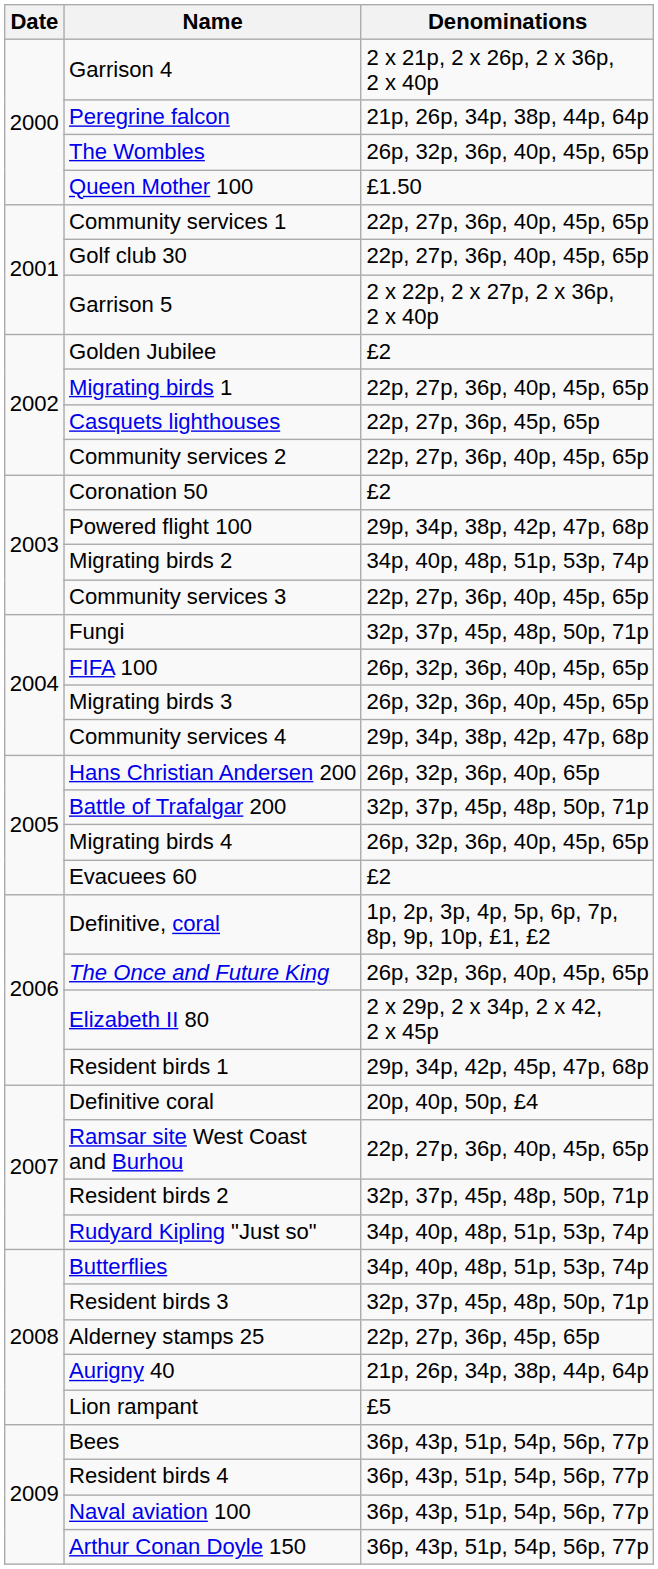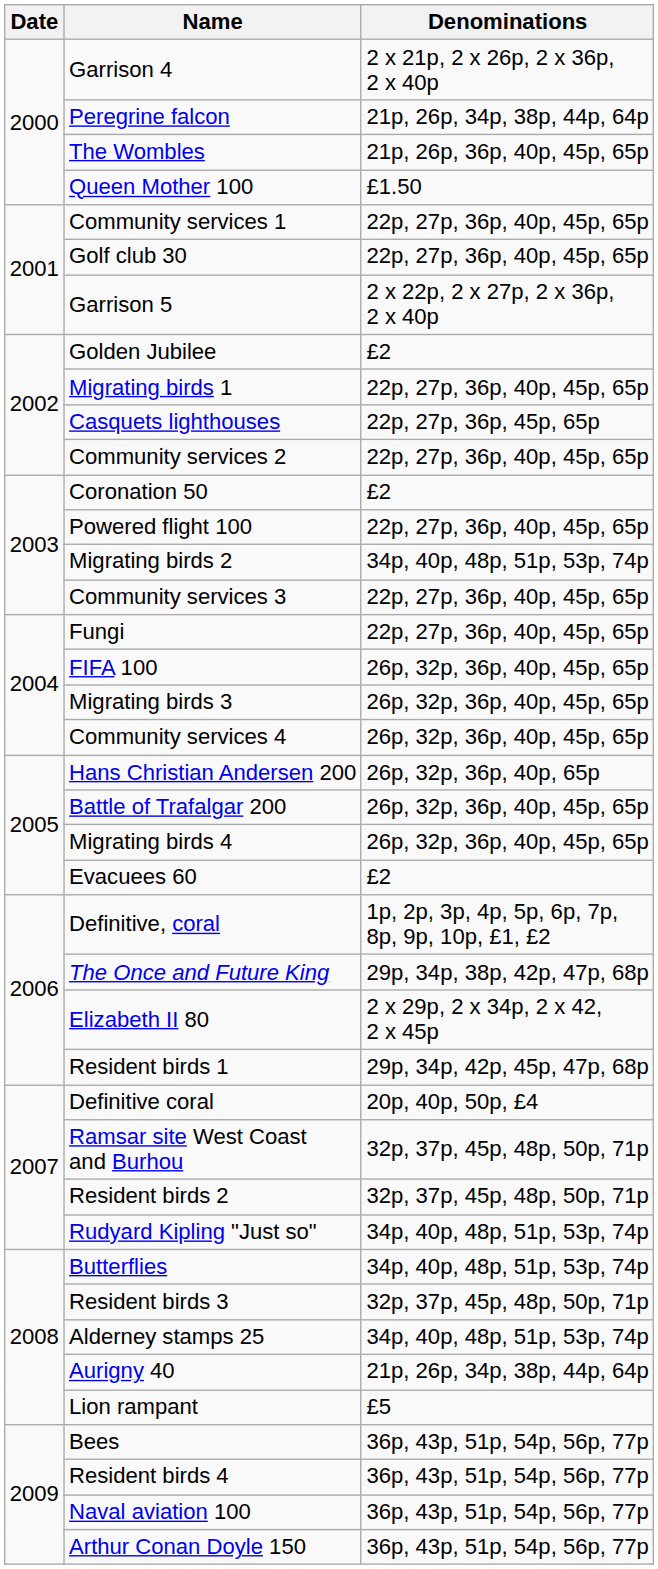The Wombles | Denominations: 26p, 32p, 36p, 40p, 45p, 65p -> 21p, 26p, 36p, 40p, 45p, 65p
Powered flight 100 | Denominations: 29p, 34p, 38p, 42p, 47p, 68p -> 22p, 27p, 36p, 40p, 45p, 65p
Fungi | Denominations: 32p, 37p, 45p, 48p, 50p, 71p -> 22p, 27p, 36p, 40p, 45p, 65p
Community services 4 | Denominations: 29p, 34p, 38p, 42p, 47p, 68p -> 26p, 32p, 36p, 40p, 45p, 65p
Battle of Trafalgar 200 | Denominations: 32p, 37p, 45p, 48p, 50p, 71p -> 26p, 32p, 36p, 40p, 45p, 65p
The Once and Future King | Denominations: 26p, 32p, 36p, 40p, 45p, 65p -> 29p, 34p, 38p, 42p, 47p, 68p
Ramsar site West Coast and Burhou | Denominations: 22p, 27p, 36p, 40p, 45p, 65p -> 32p, 37p, 45p, 48p, 50p, 71p
Alderney stamps 25 | Denominations: 22p, 27p, 36p, 45p, 65p -> 34p, 40p, 48p, 51p, 53p, 74p
